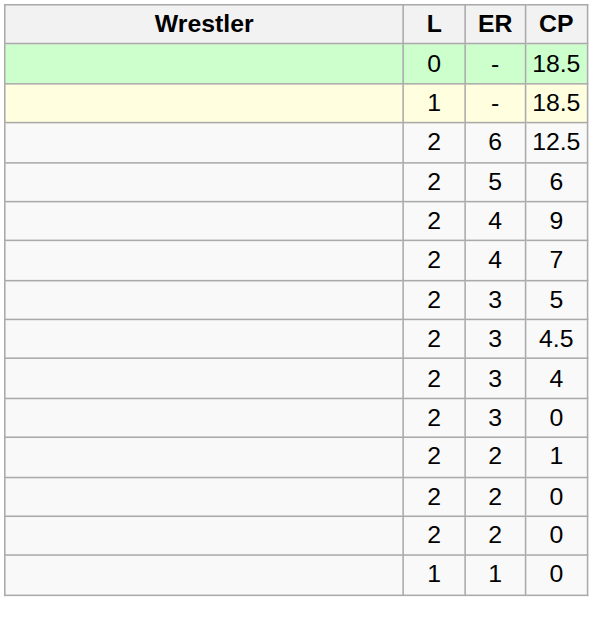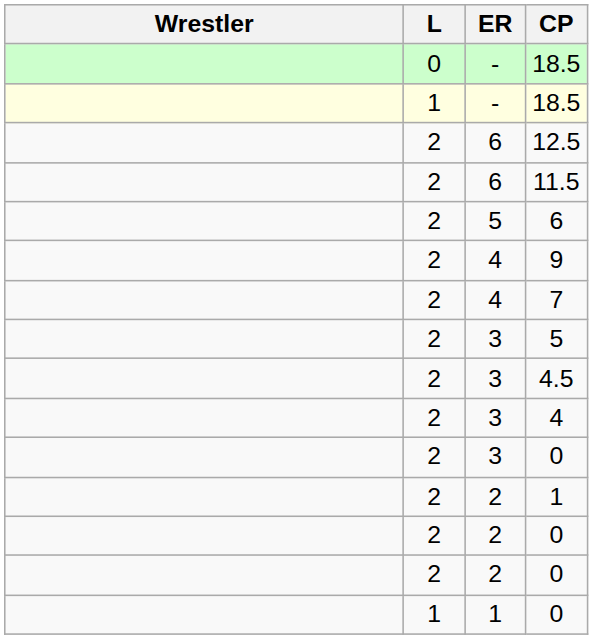+ row: 2 | 6 | 11.5
